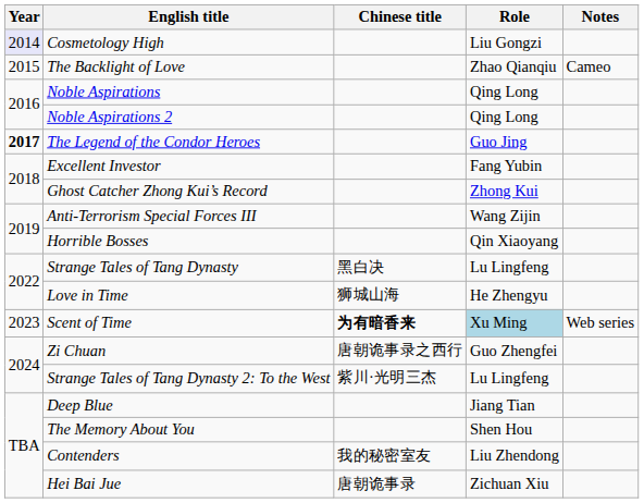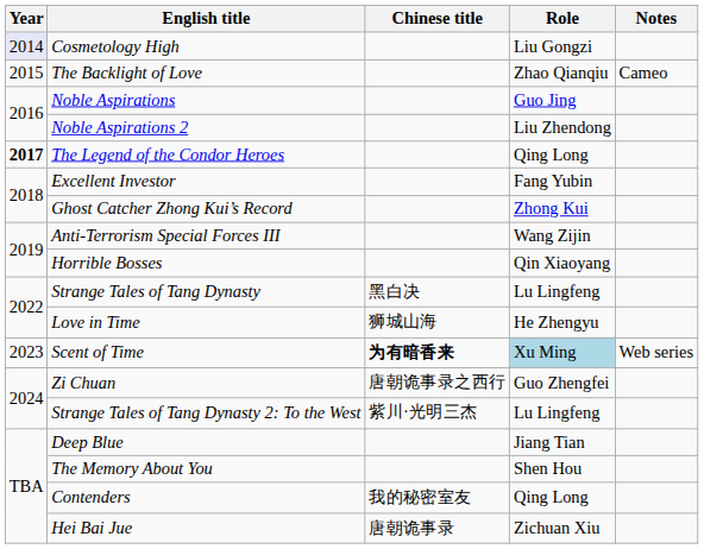Noble Aspirations | Role: Qing Long -> Guo Jing
Noble Aspirations 2 | Role: Qing Long -> Liu Zhendong
The Legend of the Condor Heroes | Role: Guo Jing -> Qing Long
Contenders | Role: Liu Zhendong -> Qing Long
